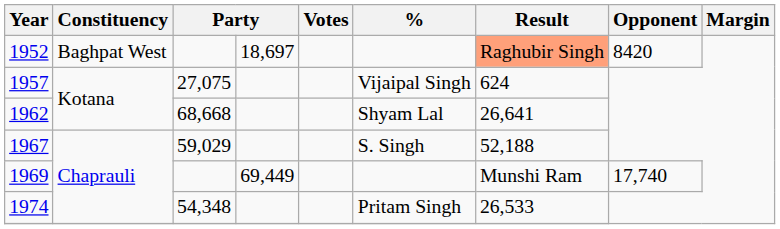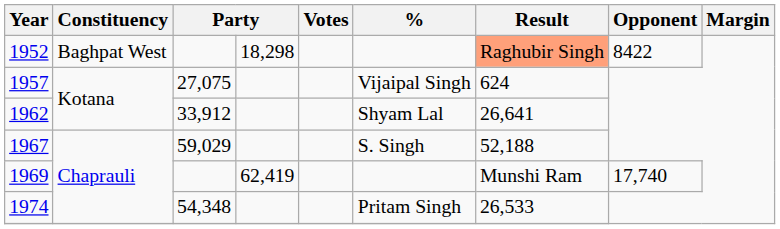1952 | column 4: 18,697 -> 18,298
1952 | Opponent: 8420 -> 8422
1962 | column 3: 68,668 -> 33,912
1969 | column 4: 69,449 -> 62,419
